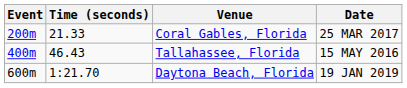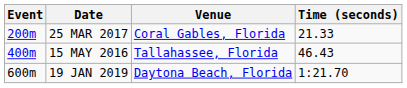columns swapped: Time (seconds) <-> Date
